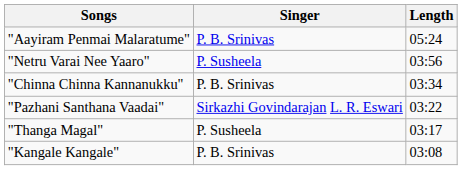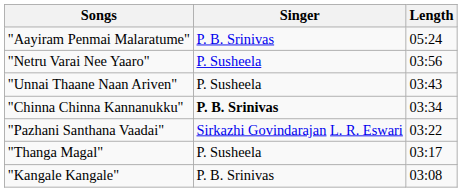+ row: "Unnai Thaane Naan Ariven" | P. Susheela | 03:43
"Chinna Chinna Kannanukku" | Singer: normal -> bold
